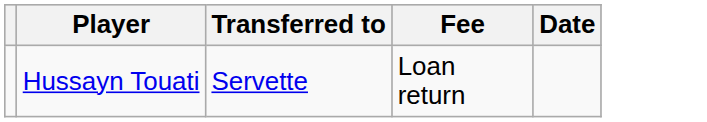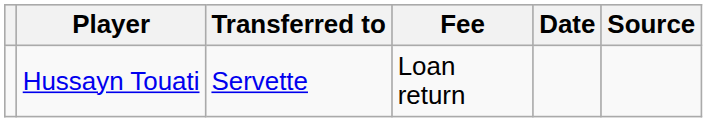+ column: Source
